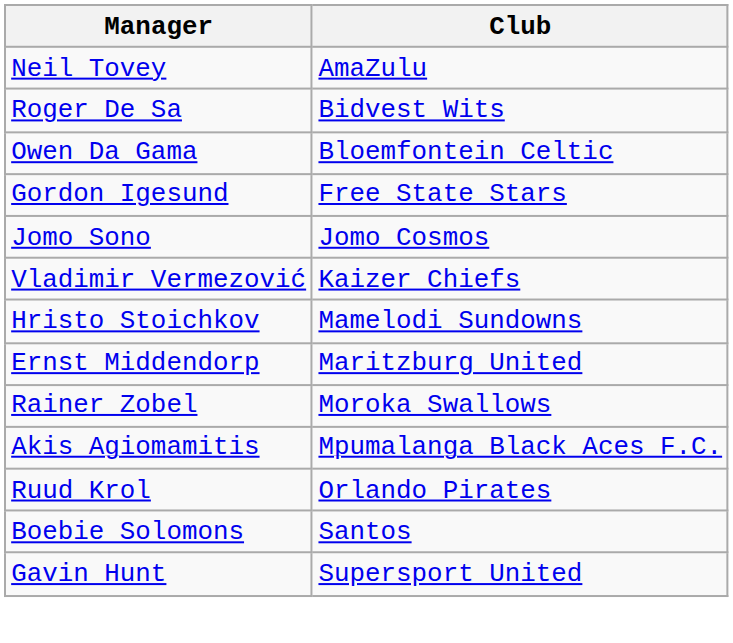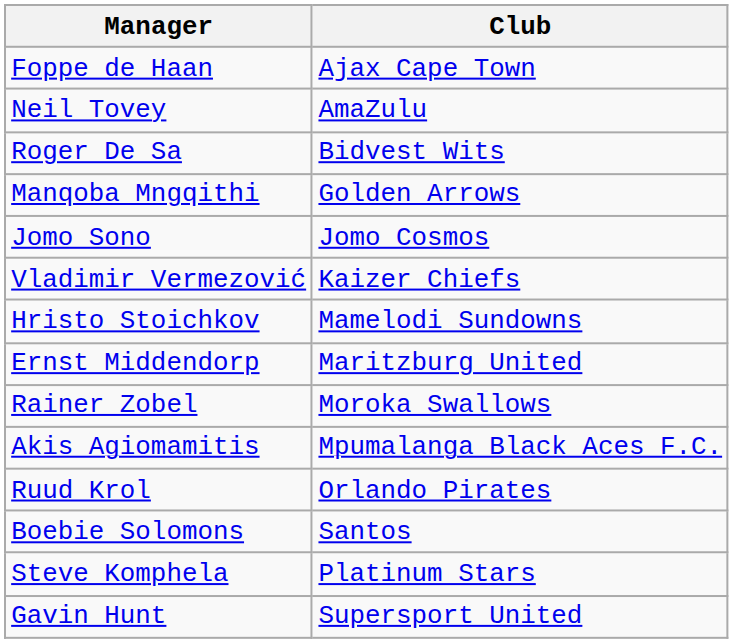+ row: Foppe de Haan | Ajax Cape Town
- row: Owen Da Gama | Bloemfontein Celtic
- row: Gordon Igesund | Free State Stars
+ row: Manqoba Mngqithi | Golden Arrows
+ row: Steve Komphela | Platinum Stars
